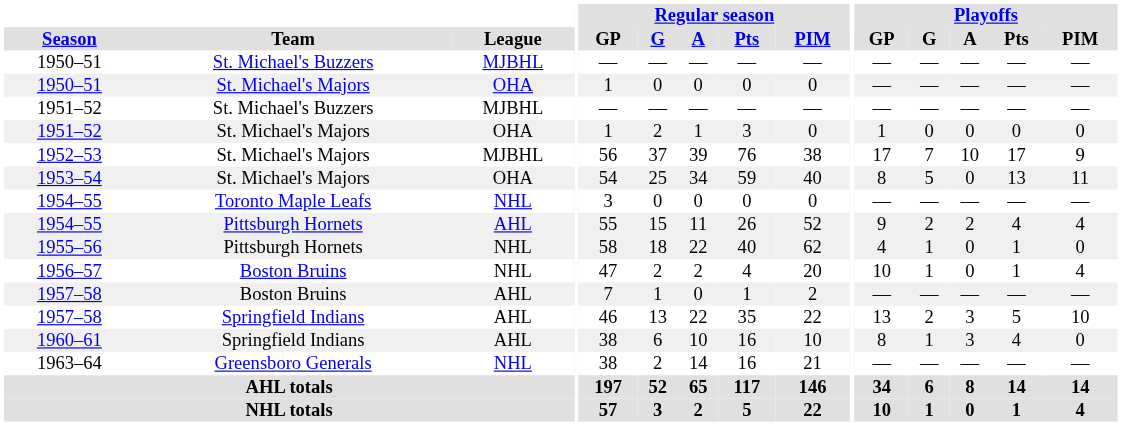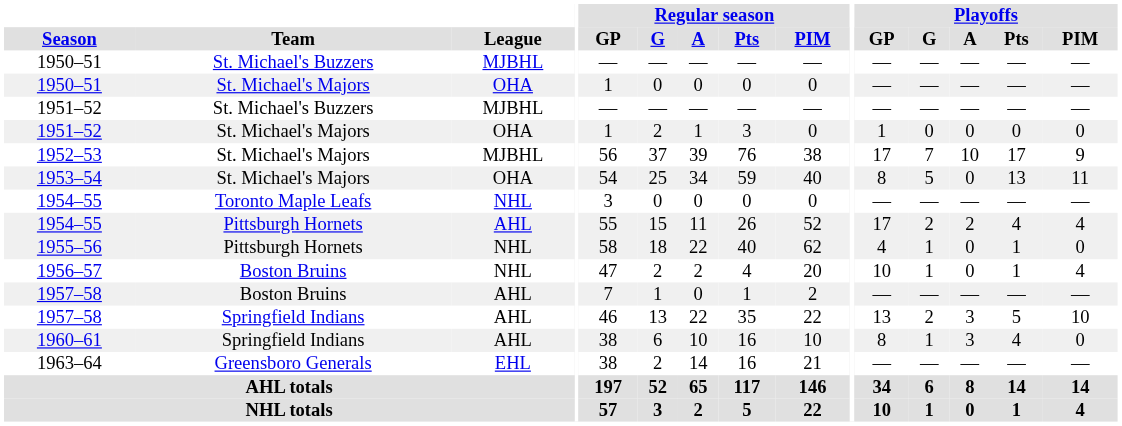1954–55 / Pittsburgh Hornets | Playoffs / GP: 9 -> 17
1963–64 | League: NHL -> EHL
